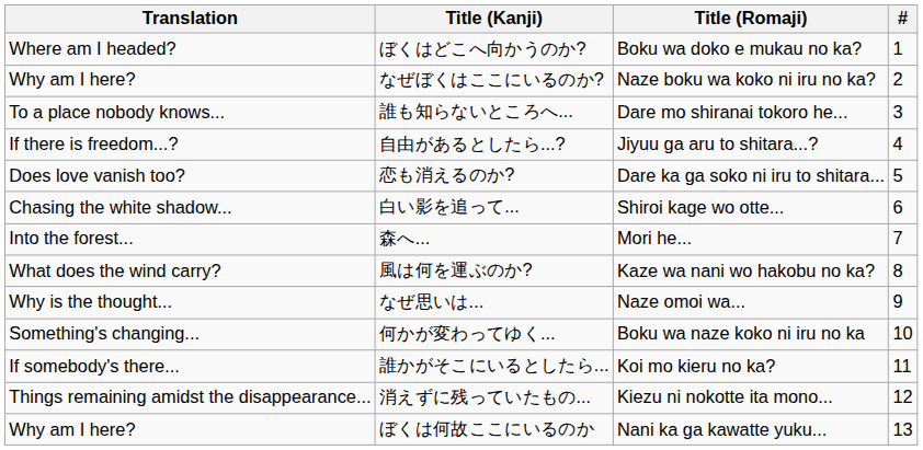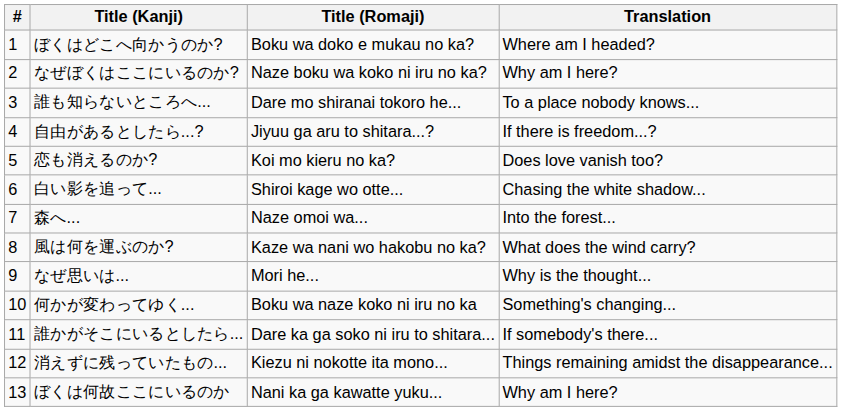columns swapped: # <-> Translation
恋も消えるのか? | Title (Romaji): Dare ka ga soko ni iru to shitara... -> Koi mo kieru no ka?
森へ... | Title (Romaji): Mori he... -> Naze omoi wa...
なぜ思いは... | Title (Romaji): Naze omoi wa... -> Mori he...
誰かがそこにいるとしたら... | Title (Romaji): Koi mo kieru no ka? -> Dare ka ga soko ni iru to shitara...
